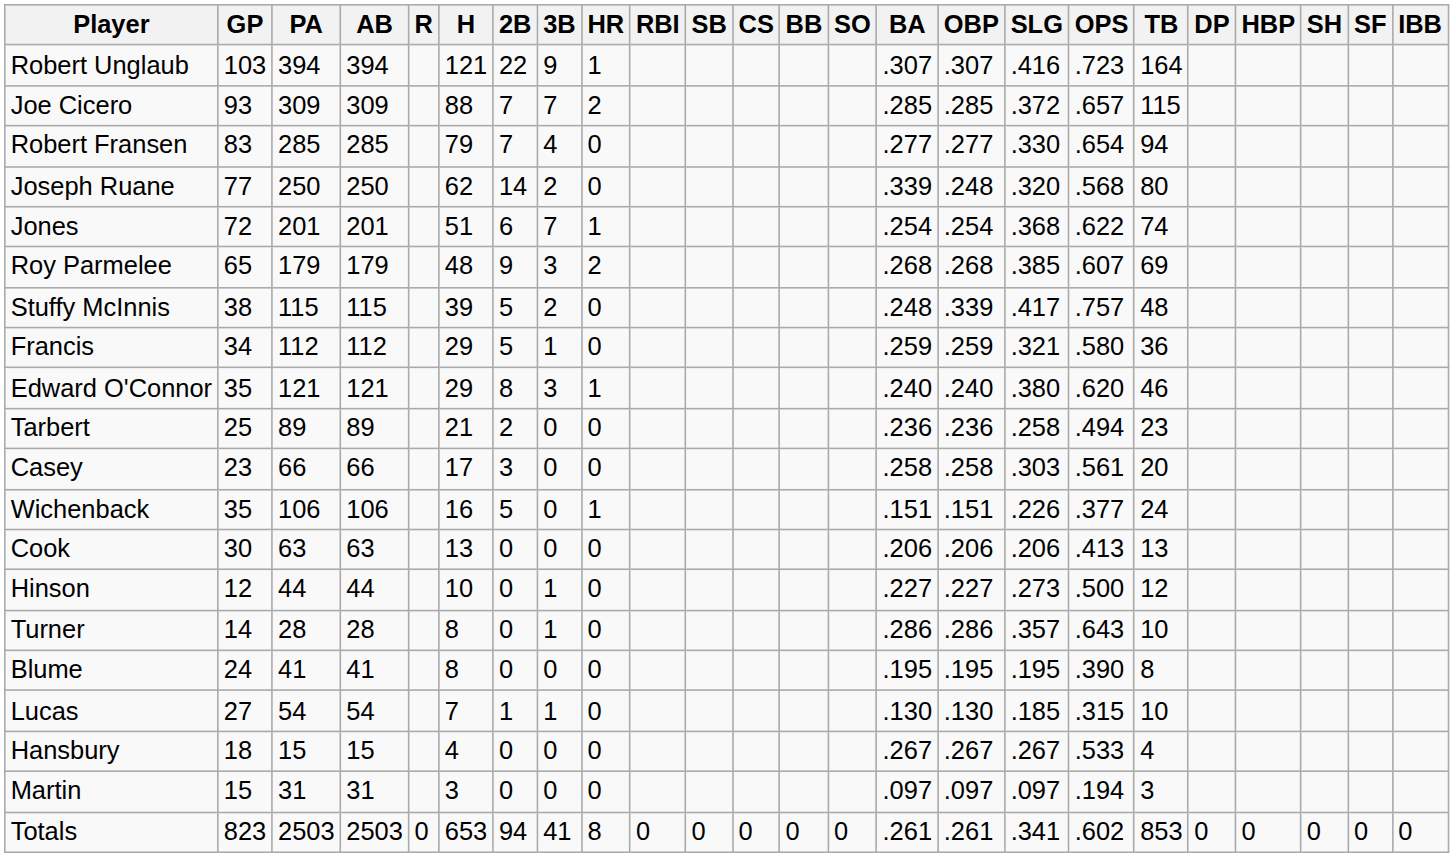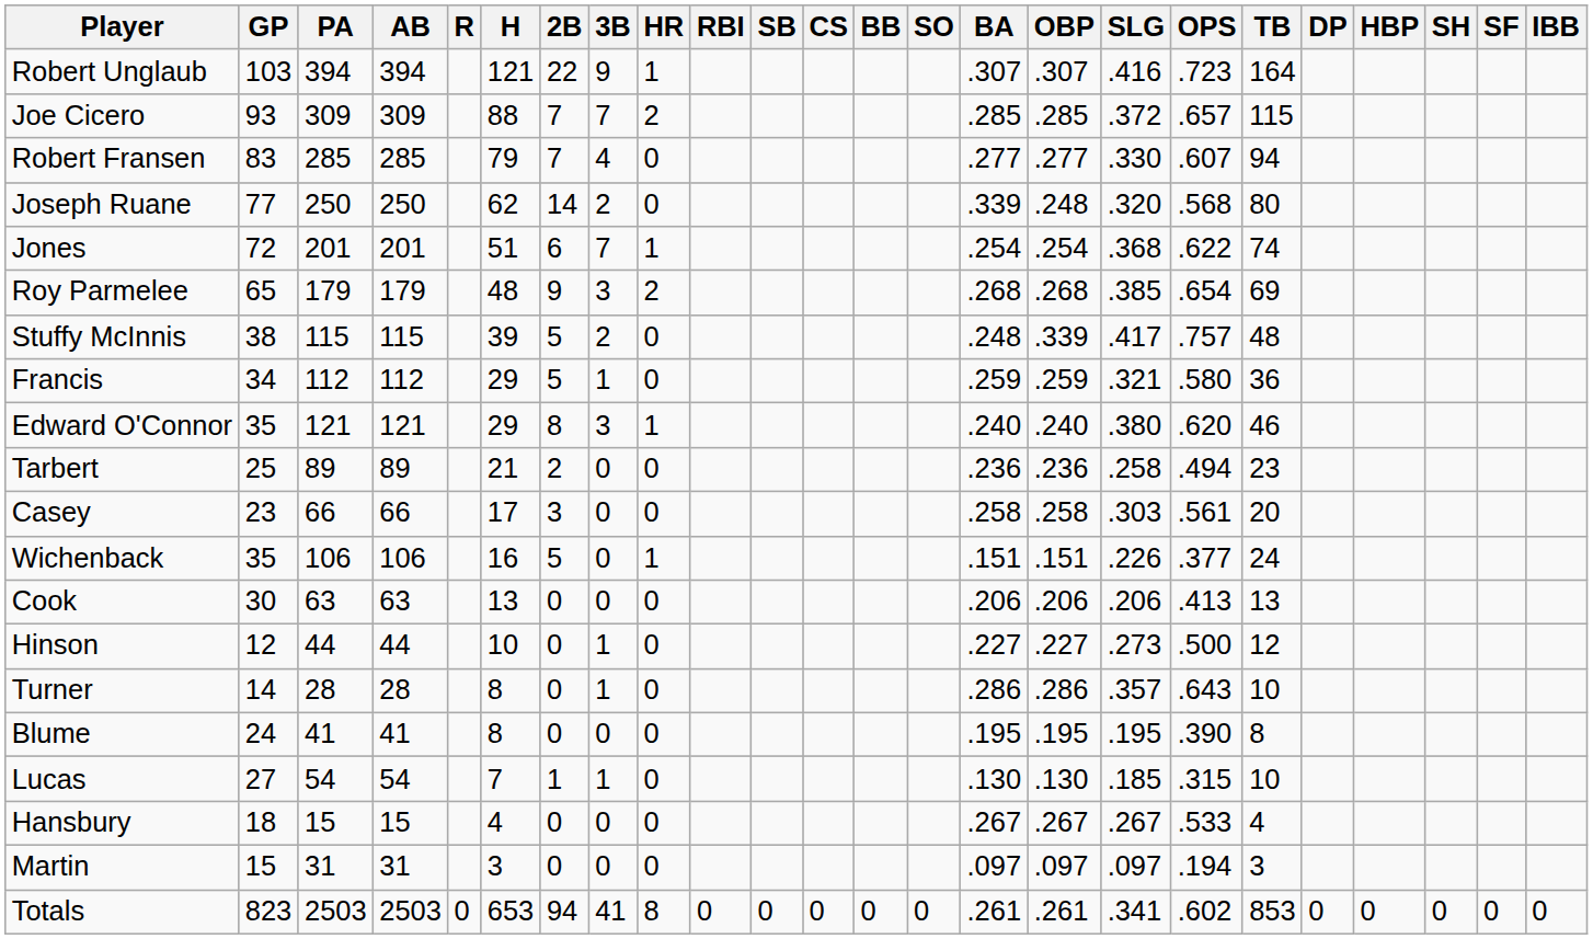Robert Fransen | OPS: .654 -> .607
Roy Parmelee | OPS: .607 -> .654
